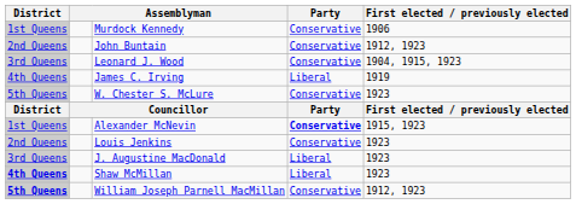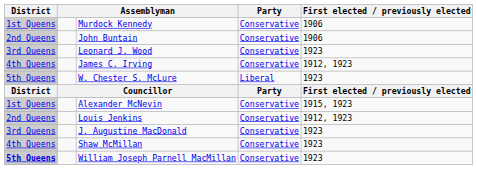John Buntain | First elected / previously elected: 1912, 1923 -> 1906
Leonard J. Wood | First elected / previously elected: 1904, 1915, 1923 -> 1923
James C. Irving | Party: Liberal -> Conservative
James C. Irving | First elected / previously elected: 1919 -> 1912, 1923
W. Chester S. McLure | Party: Conservative -> Liberal
Alexander McNevin | Party: bold -> normal
Louis Jenkins | First elected / previously elected: 1923 -> 1912, 1923
J. Augustine MacDonald | Party: Liberal -> Conservative
Shaw McMillan | District: bold -> normal
Shaw McMillan | Party: Liberal -> Conservative
William Joseph Parnell MacMillan | First elected / previously elected: 1912, 1923 -> 1923
